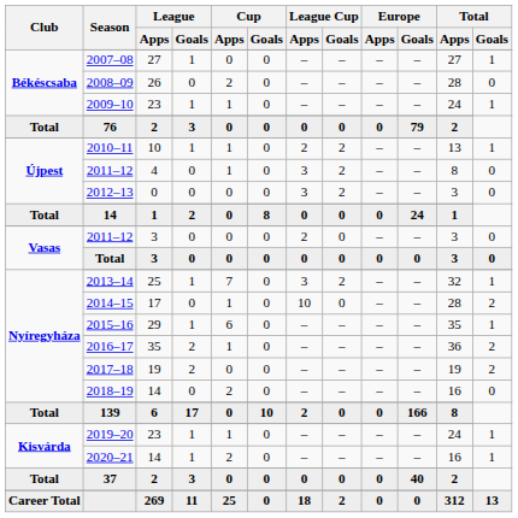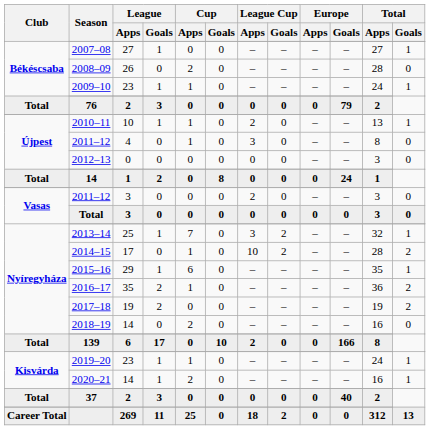2010–11 | League Cup / Goals: 2 -> 0
Újpest / 2011–12 | League Cup / Goals: 2 -> 0
2012–13 | League Cup / Apps: 3 -> 0
2012–13 | League Cup / Goals: 2 -> 0
2014–15 | League Cup / Goals: 0 -> 2
